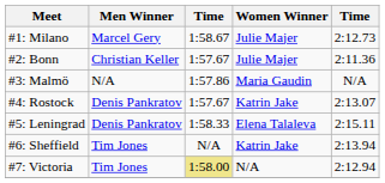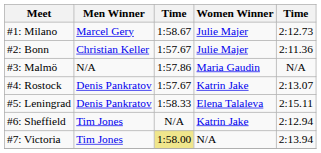#6: Sheffield | column 5: 2:13.94 -> 2:12.94
#7: Victoria | column 5: 2:12.94 -> 2:13.94
